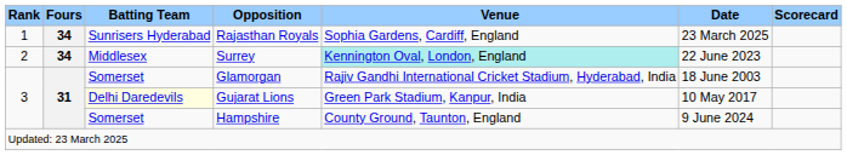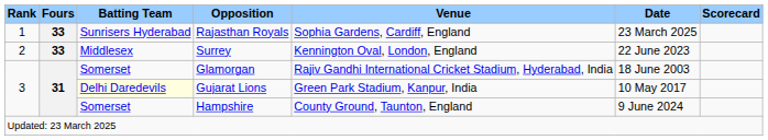Rajasthan Royals | Fours: 34 -> 33
Surrey | Fours: 34 -> 33
Surrey | Venue: paleturquoise background -> no background
